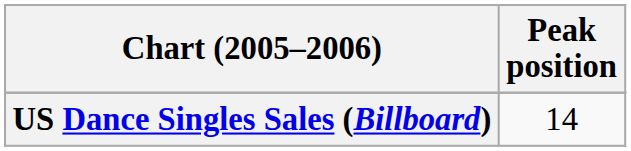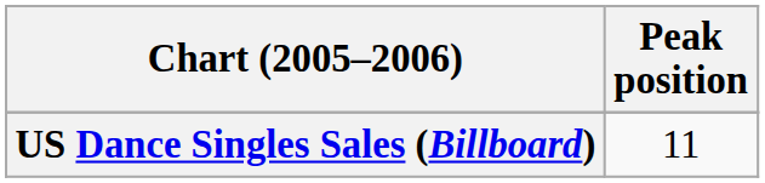US Dance Singles Sales (Billboard) | Peak position: 14 -> 11
